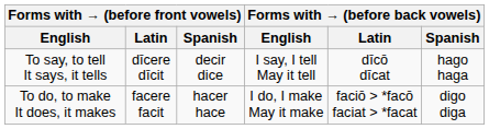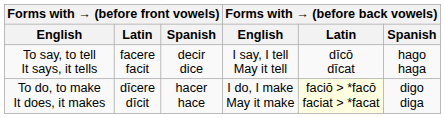To say, to tell It says, it tells | Forms with → (before front vowels) / Latin: dīcere dīcit -> facere facit
To do, to make It does, it makes | Forms with → (before front vowels) / Latin: facere facit -> dīcere dīcit
To do, to make It does, it makes | Forms with → (before back vowels) / Latin: no background -> lightyellow background
